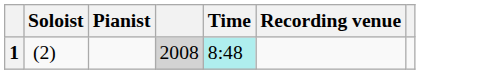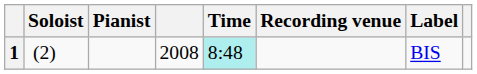+ column: Label | BIS
1 | column 4: lightgrey background -> no background
